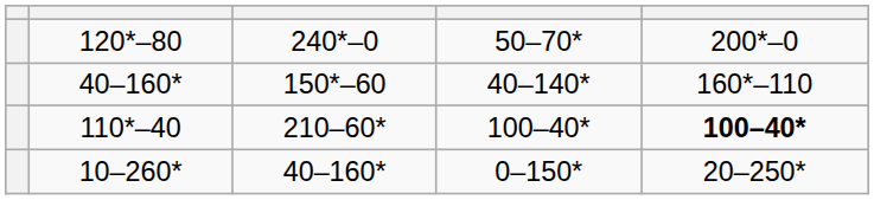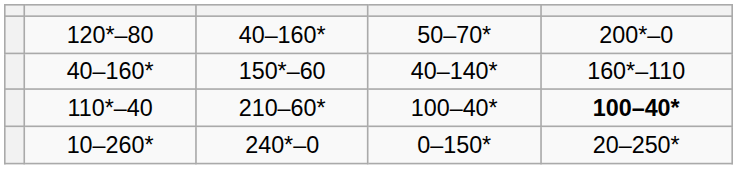120*–80 | column 3: 240*–0 -> 40–160*
10–260* | column 3: 40–160* -> 240*–0
